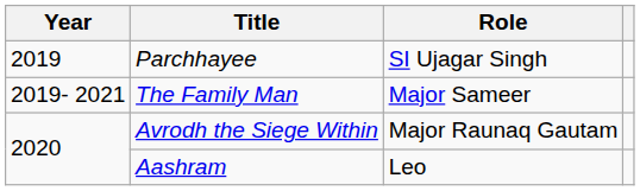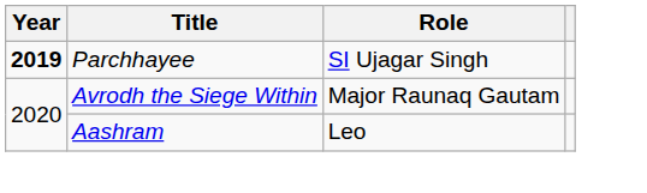Parchhayee | Year: normal -> bold
- row: 2019- 2021 | The Family Man | Major Sameer
